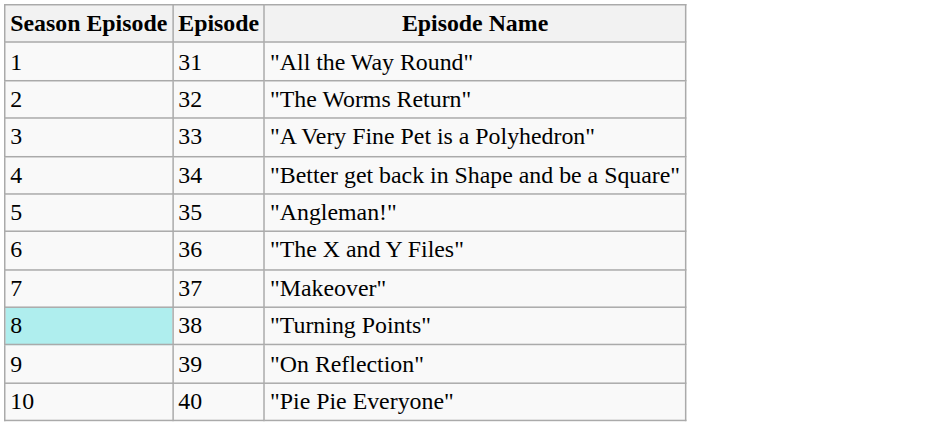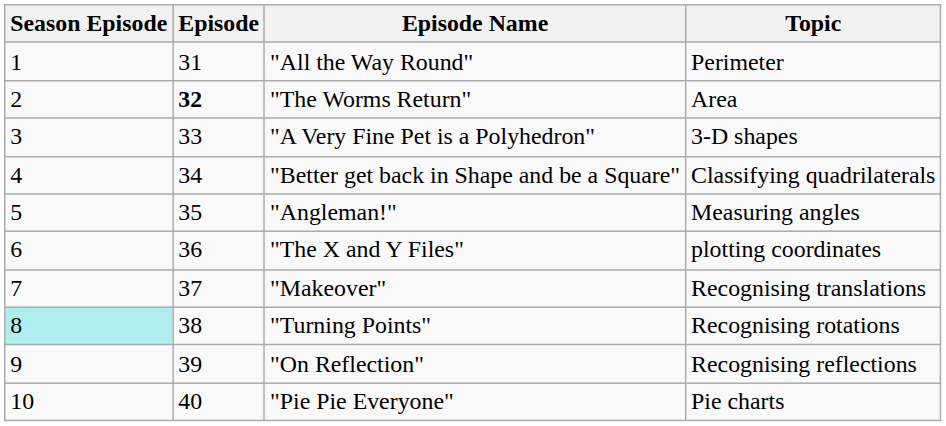+ column: Topic | Perimeter | Area | 3-D shapes | Classifying quadrilaterals | Measuring angles | plotting coordinates | Recognising translations | Recognising rotations | Recognising reflections | Pie charts
"The Worms Return" | Episode: normal -> bold
